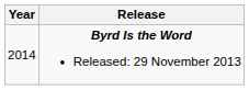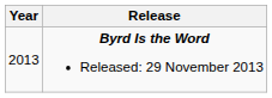Byrd Is the Word Released: 29 November 2013 | Year: 2014 -> 2013
